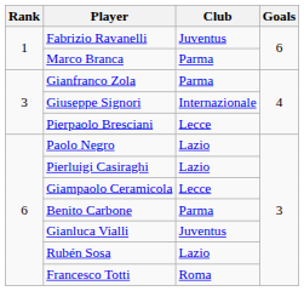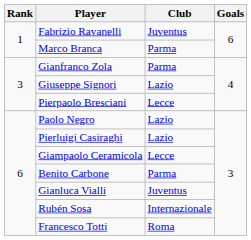Giuseppe Signori | Club: Internazionale -> Lazio
Rubén Sosa | Club: Lazio -> Internazionale
